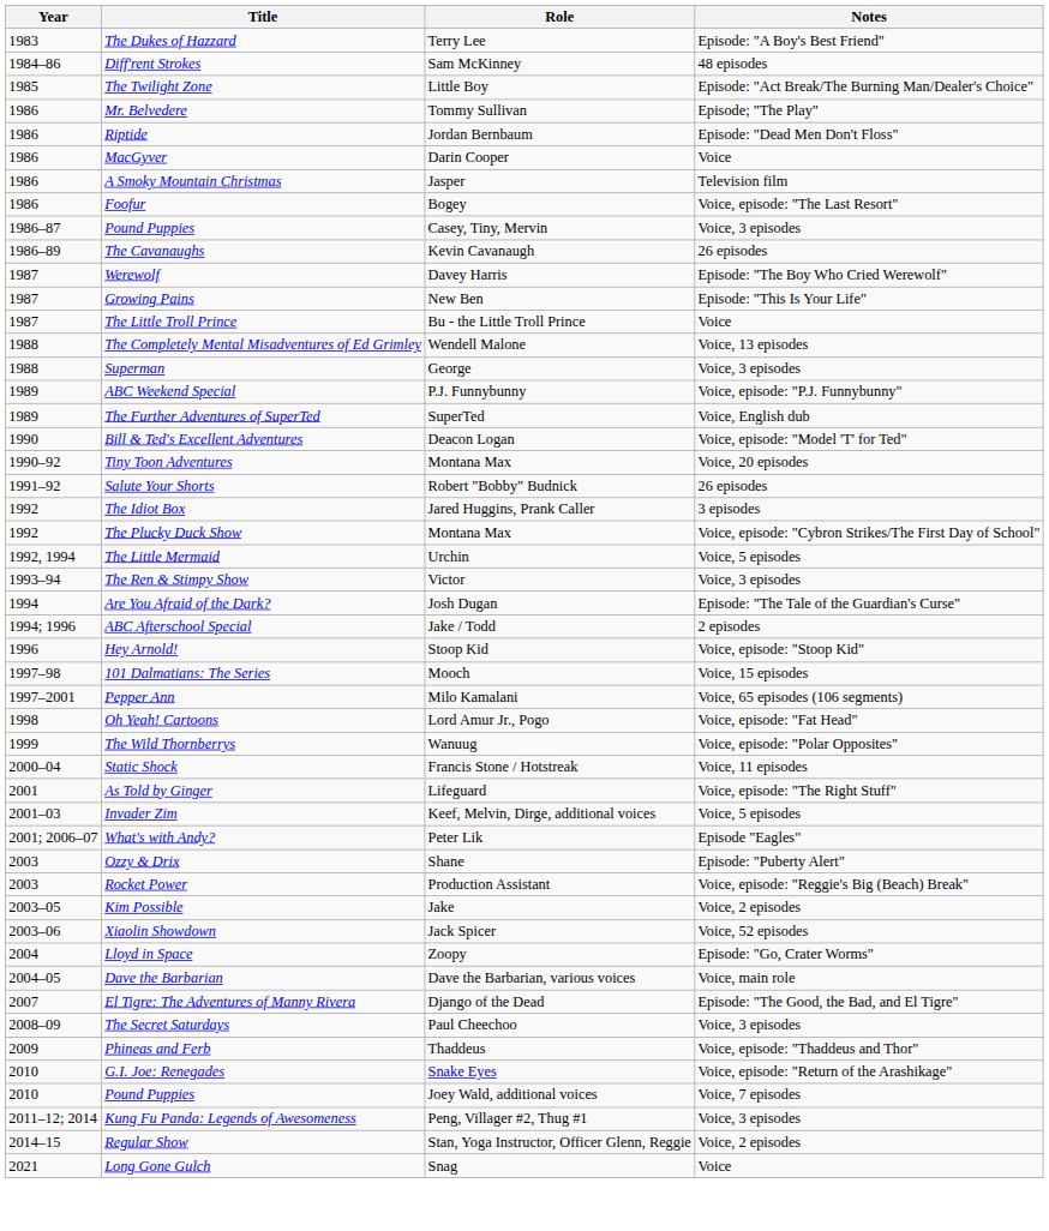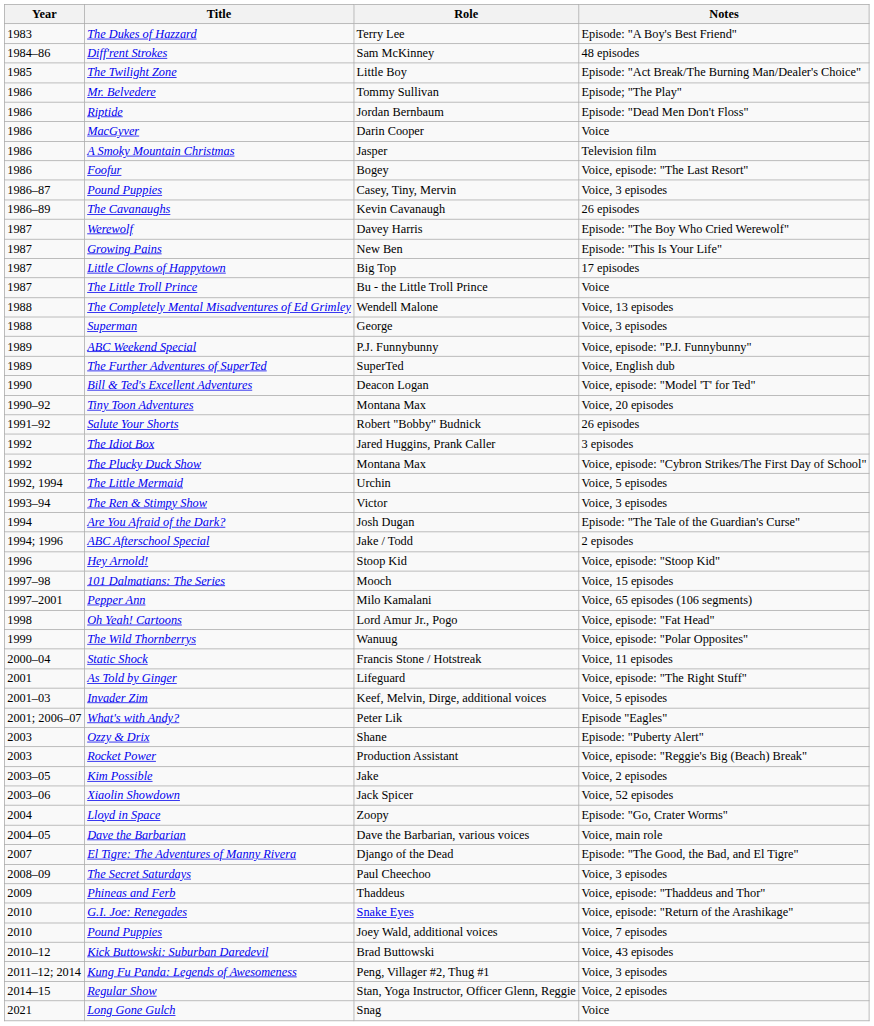+ row: 1987 | Little Clowns of Happytown | Big Top | 17 episodes
+ row: 2010–12 | Kick Buttowski: Suburban Daredevil | Brad Buttowski | Voice, 43 episodes
